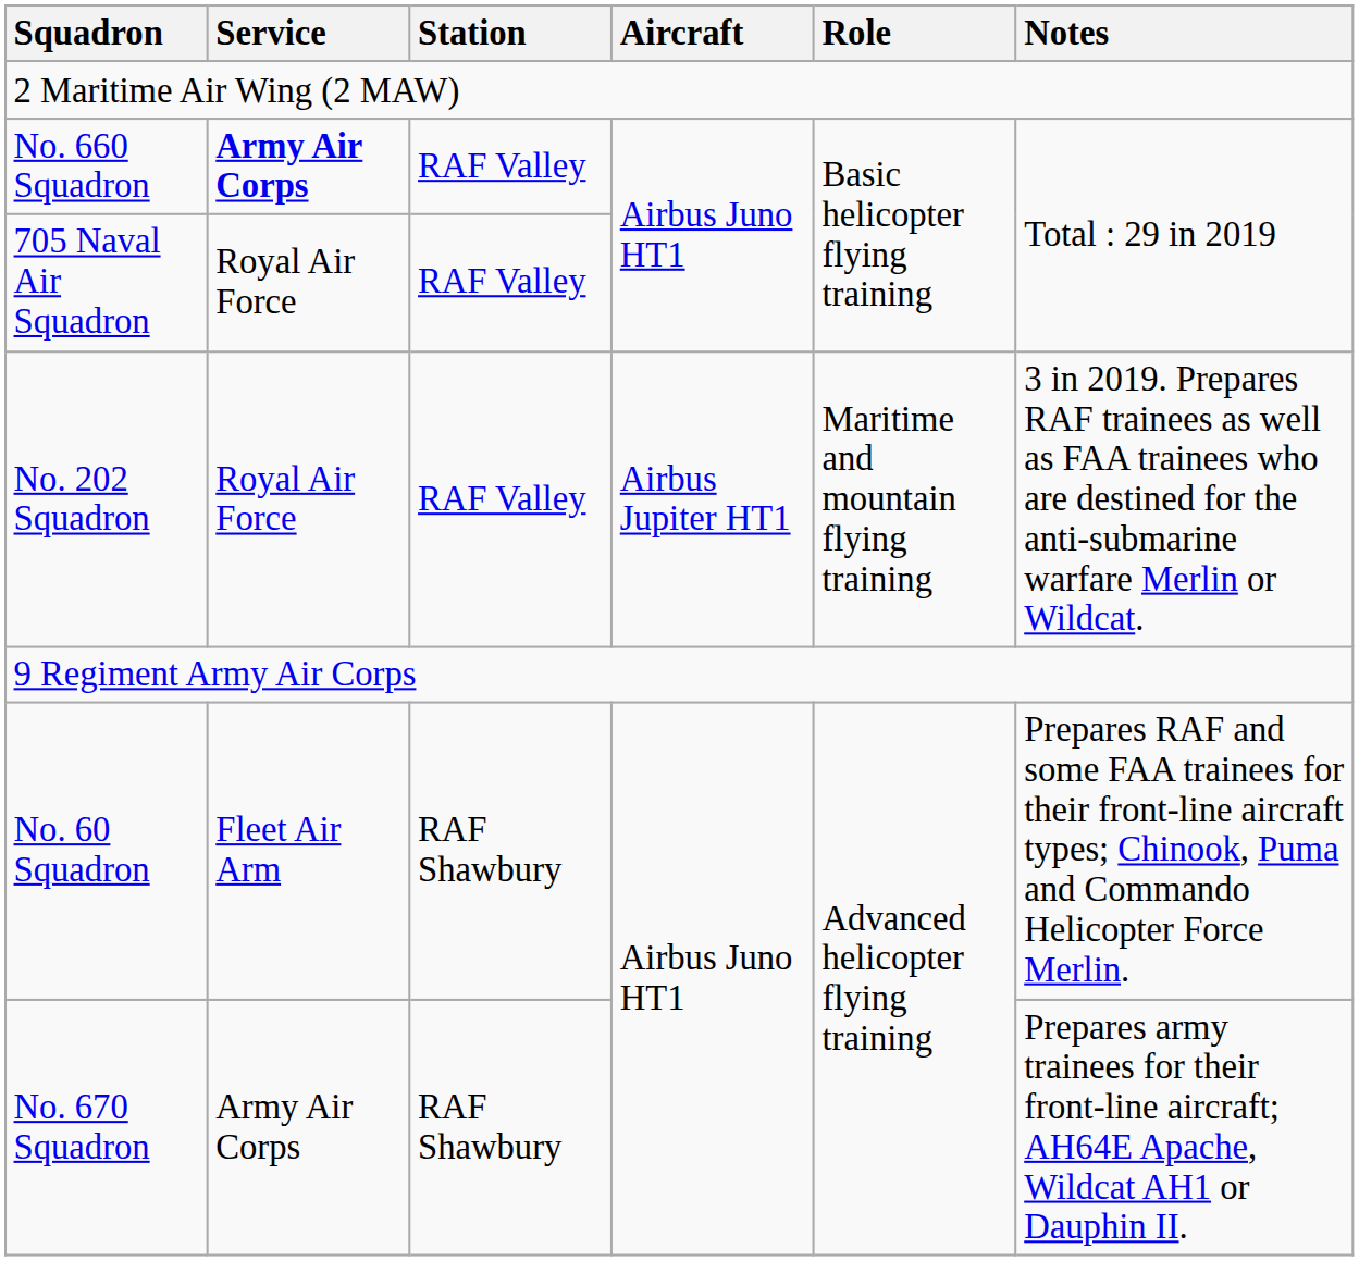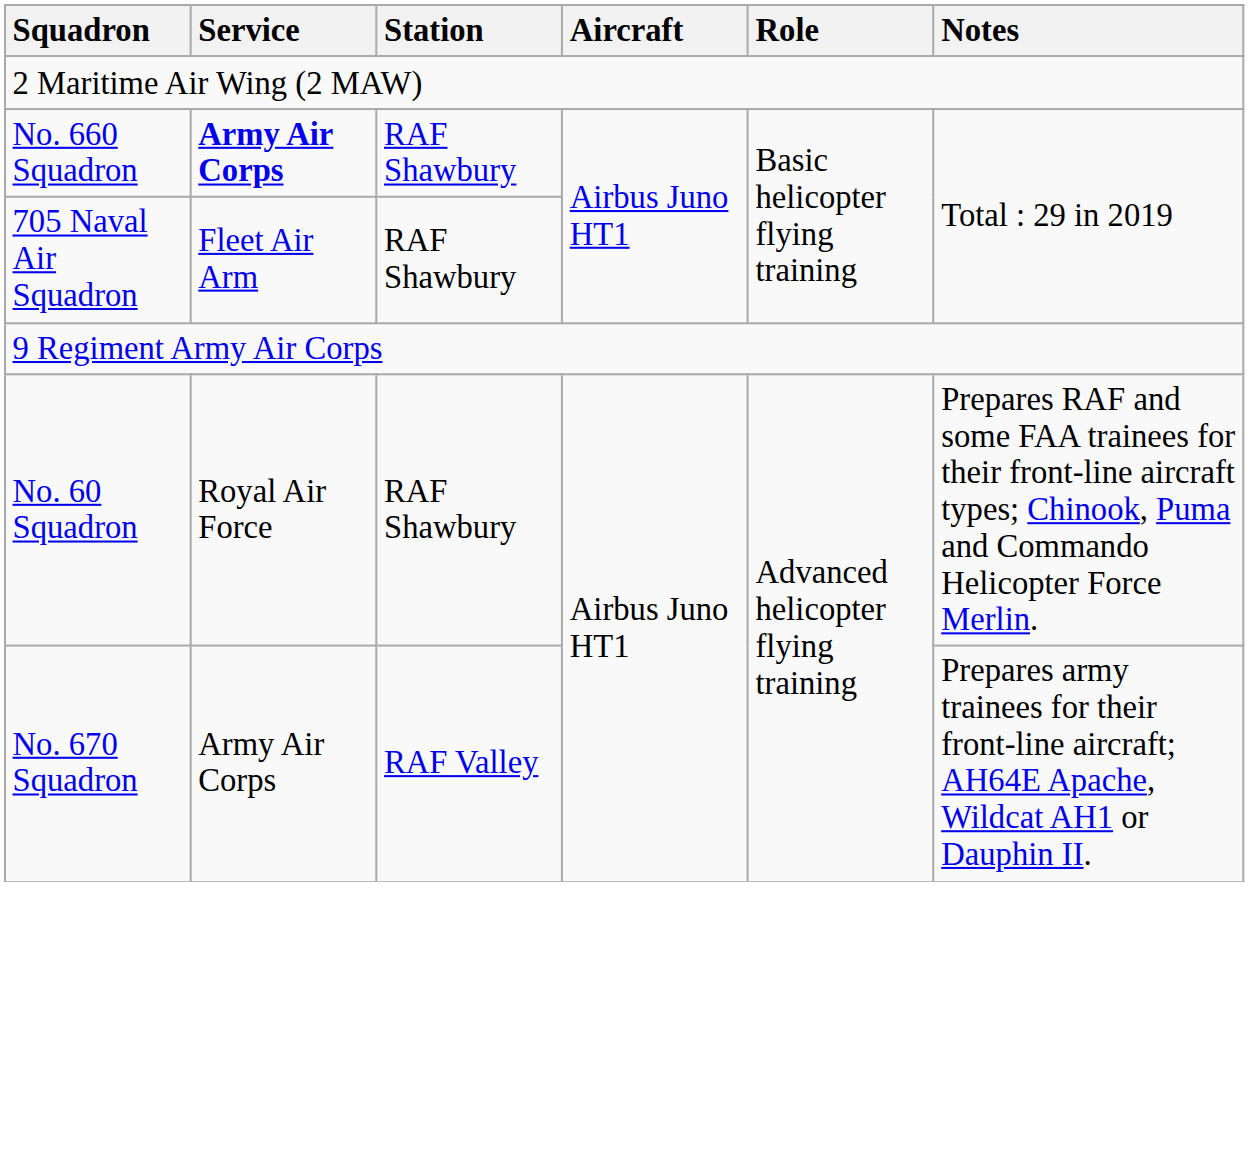No. 660 Squadron | Station: RAF Valley -> RAF Shawbury
705 Naval Air Squadron | Service: Royal Air Force -> Fleet Air Arm
705 Naval Air Squadron | Station: RAF Valley -> RAF Shawbury
- row: No. 202 Squadron | Royal Air Force | RAF Valley | Airbus Jupiter HT1 | Maritime and mountain flying training | 3 in 2019. Prepares RAF trainees as well as FAA trainees who are destined for the anti-submarine warfare Merlin or Wildcat.
No. 60 Squadron | Service: Fleet Air Arm -> Royal Air Force
No. 670 Squadron | Station: RAF Shawbury -> RAF Valley
